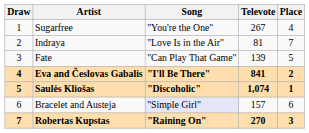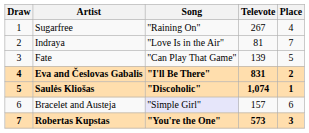Sugarfree | Song: "You're the One" -> "Raining On"
Eva and Česlovas Gabalis | Televote: 841 -> 831
Robertas Kupstas | Song: "Raining On" -> "You're the One"
Robertas Kupstas | Televote: 270 -> 573
